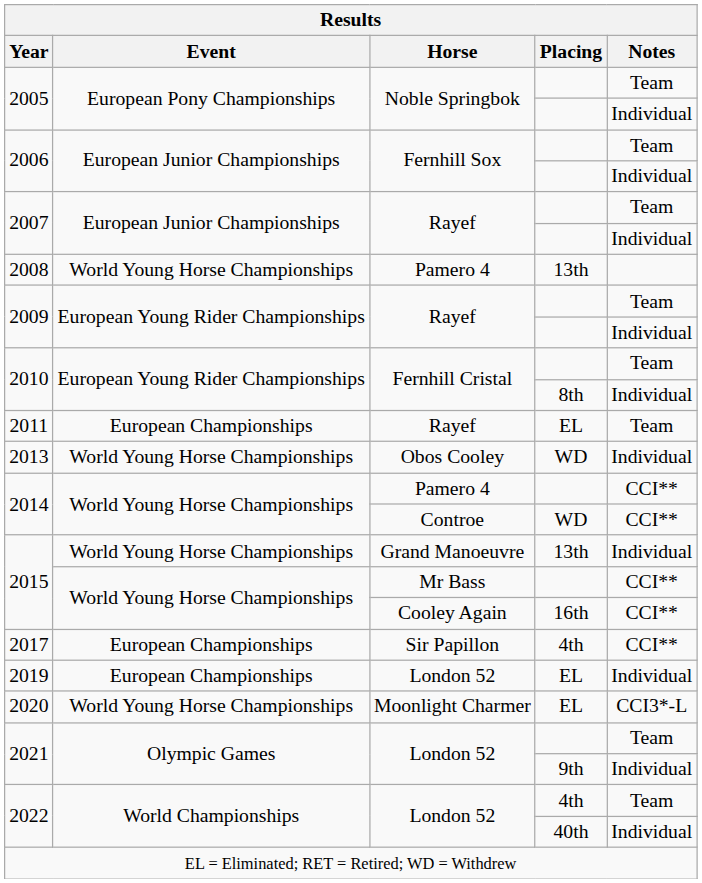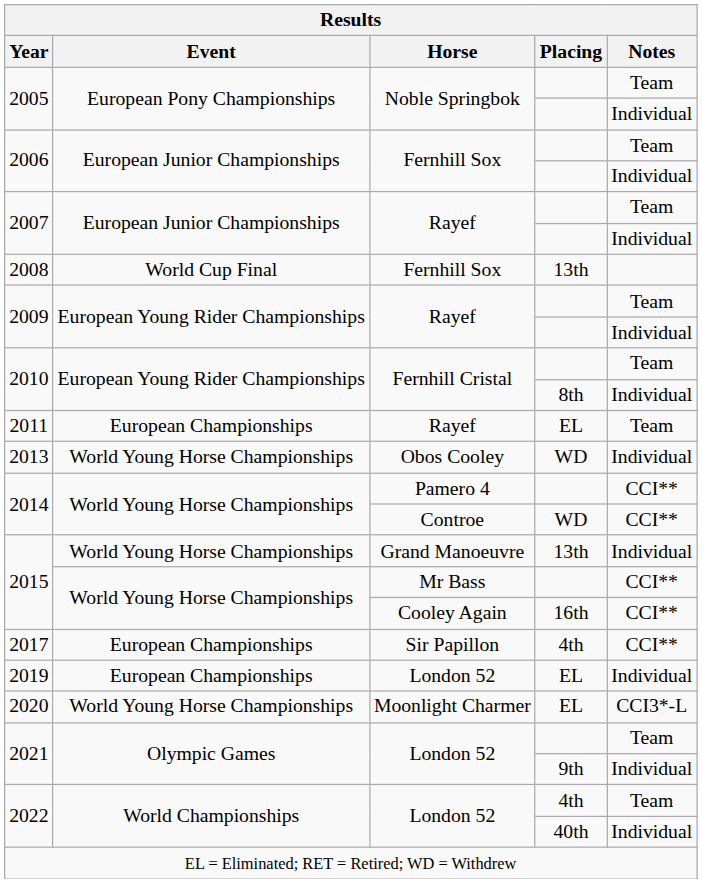2008 | Event: World Young Horse Championships -> World Cup Final
2008 | Horse: Pamero 4 -> Fernhill Sox
